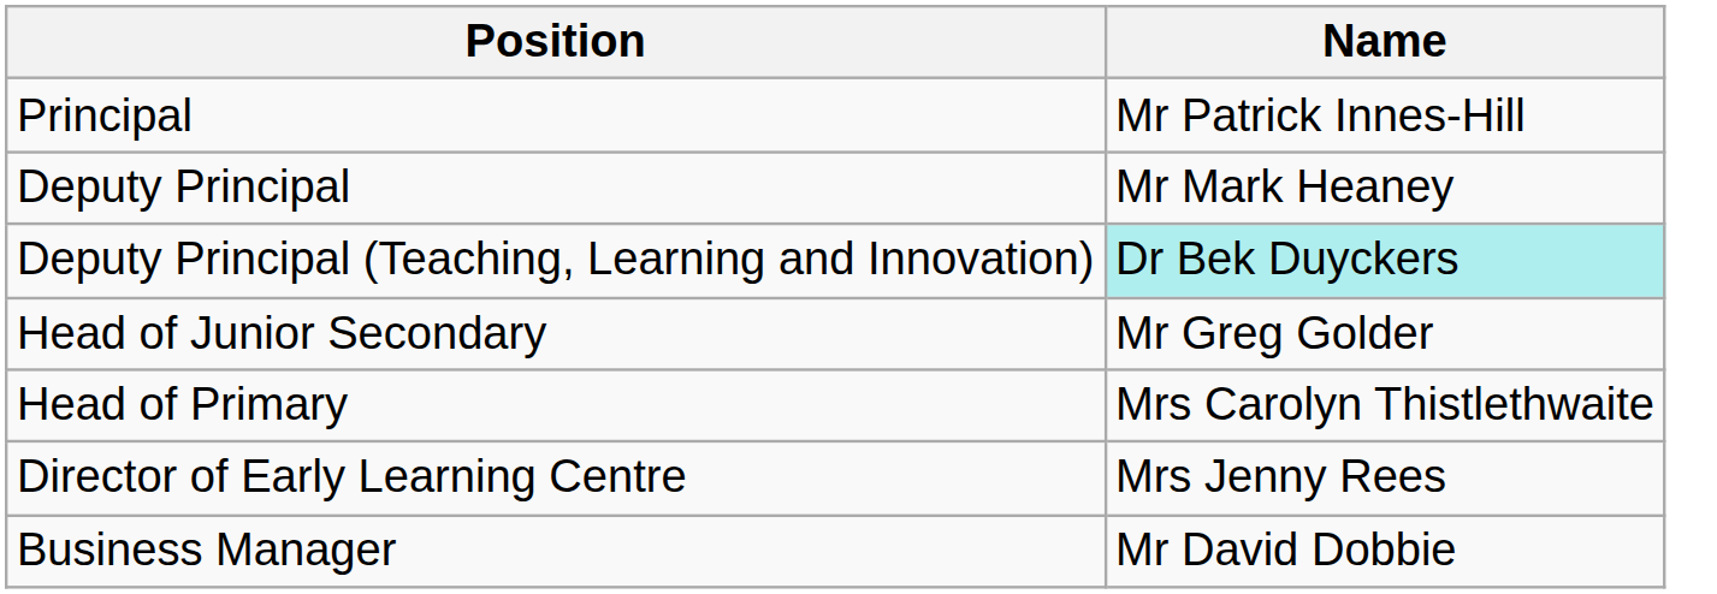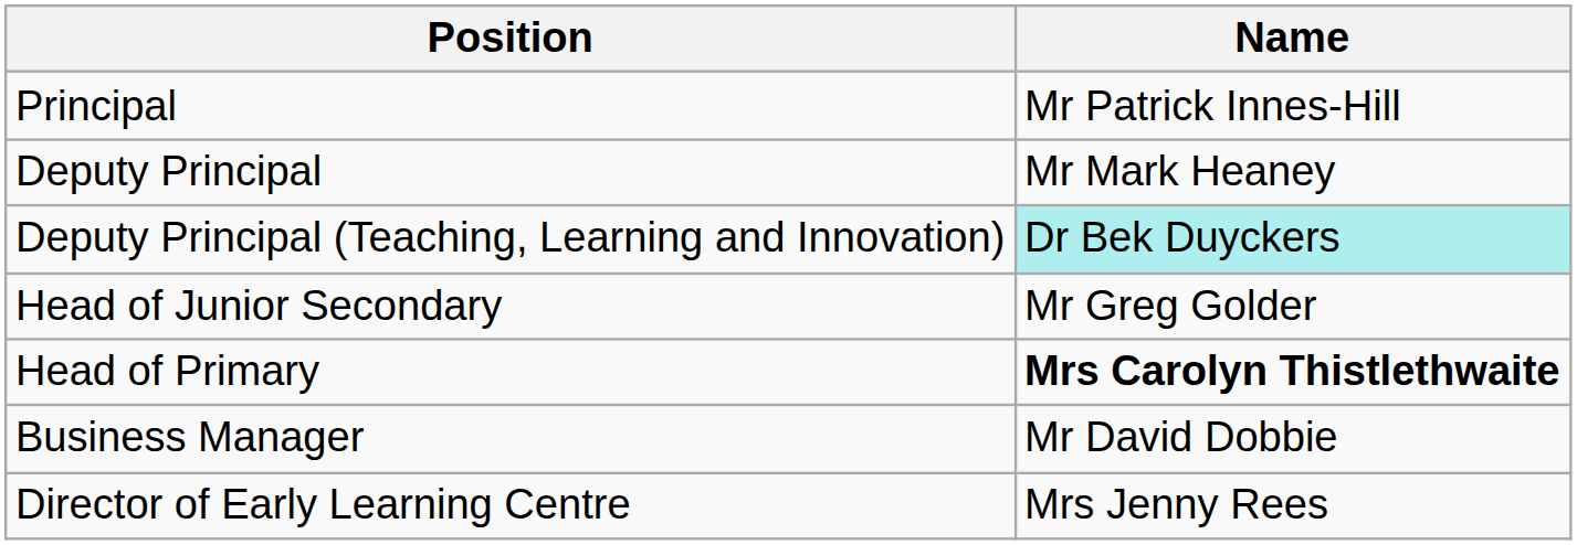Head of Primary | Name: normal -> bold
rows swapped: Director of Early Learning Centre <-> Business Manager
